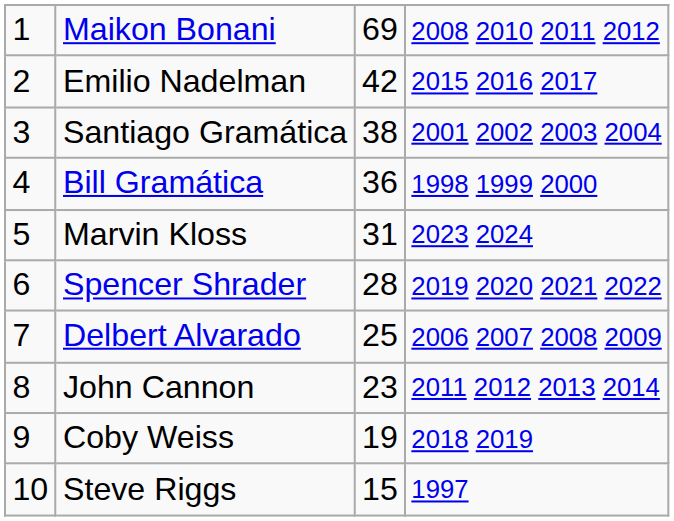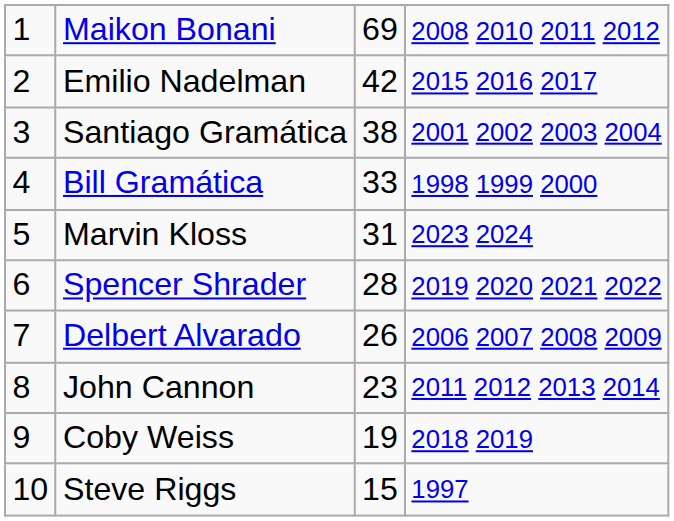Bill Gramática | column 3: 36 -> 33
Delbert Alvarado | column 3: 25 -> 26
